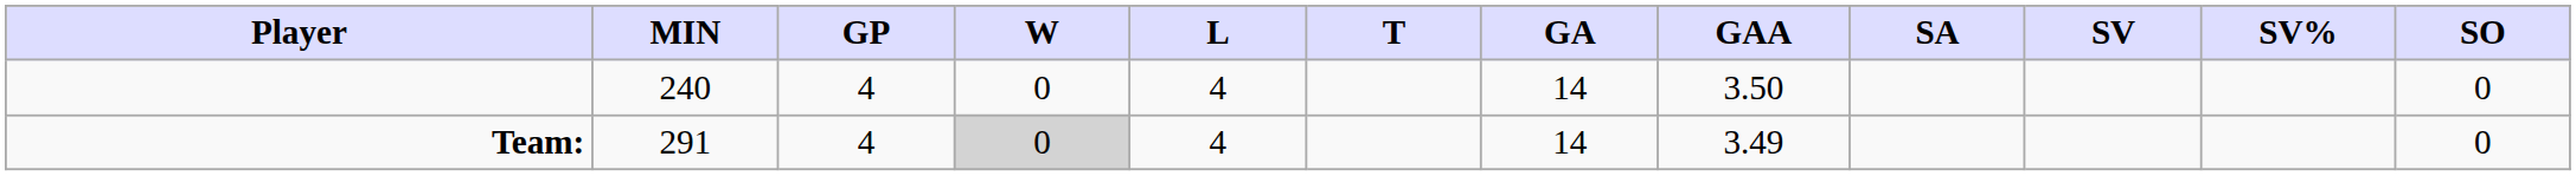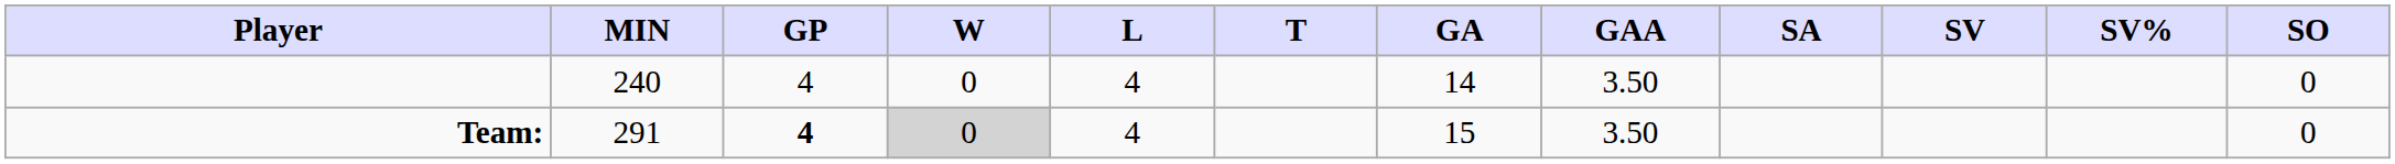Team: | GP: normal -> bold
Team: | GA: 14 -> 15
Team: | GAA: 3.49 -> 3.50
